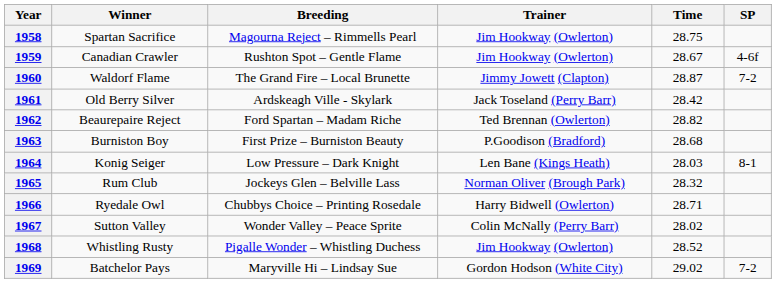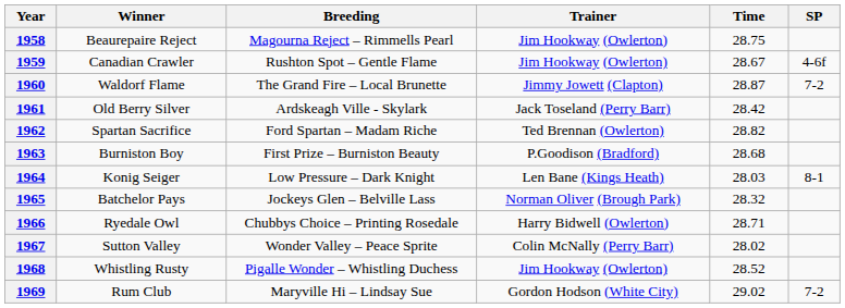1958 | Winner: Spartan Sacrifice -> Beaurepaire Reject
1962 | Winner: Beaurepaire Reject -> Spartan Sacrifice
1965 | Winner: Rum Club -> Batchelor Pays
1969 | Winner: Batchelor Pays -> Rum Club
